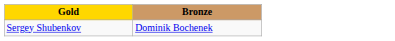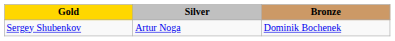+ column: Silver | Artur Noga
